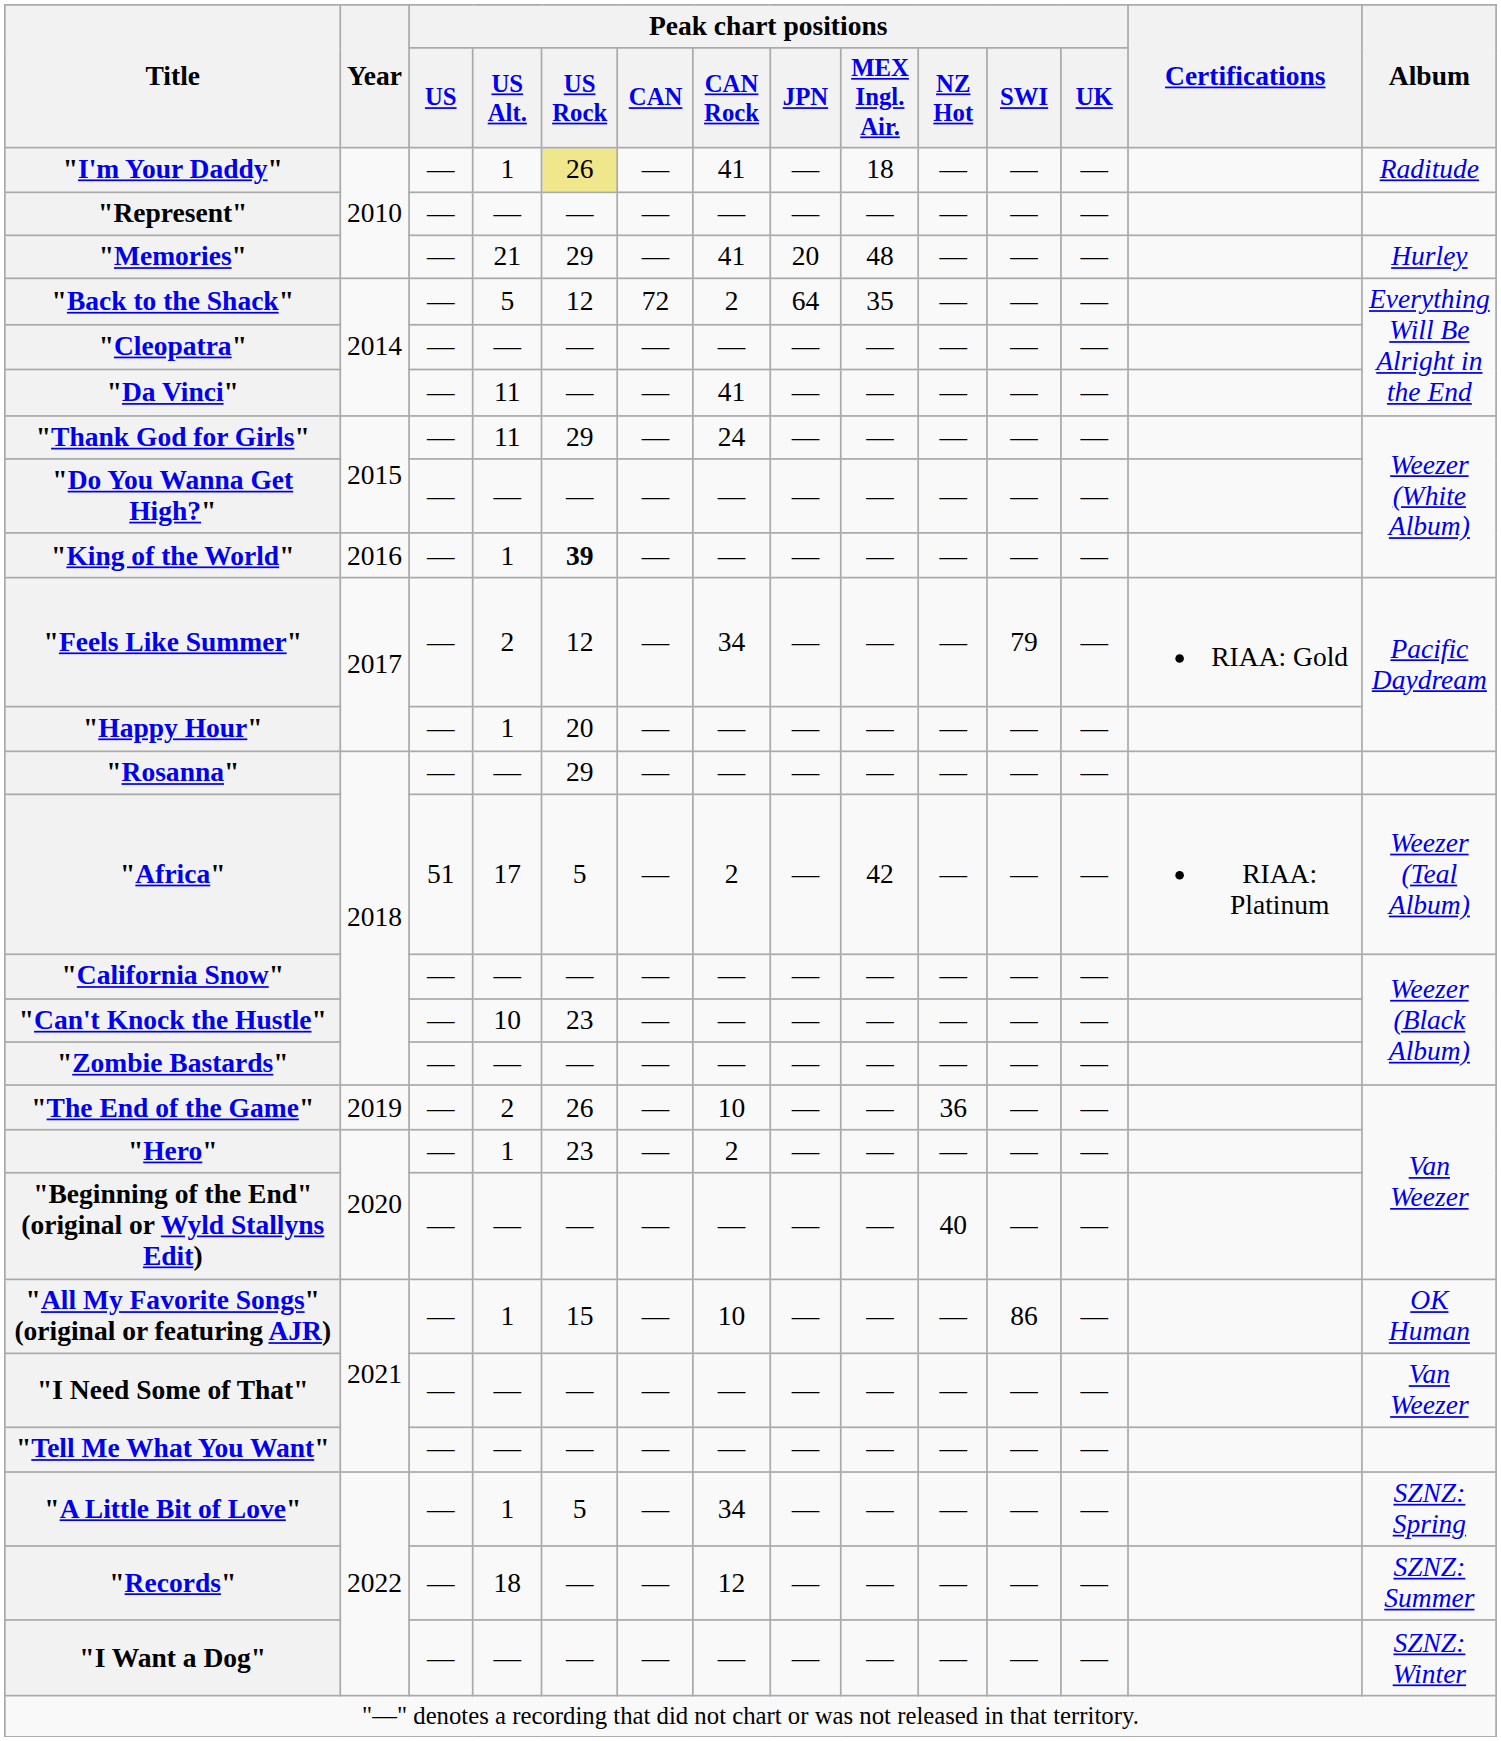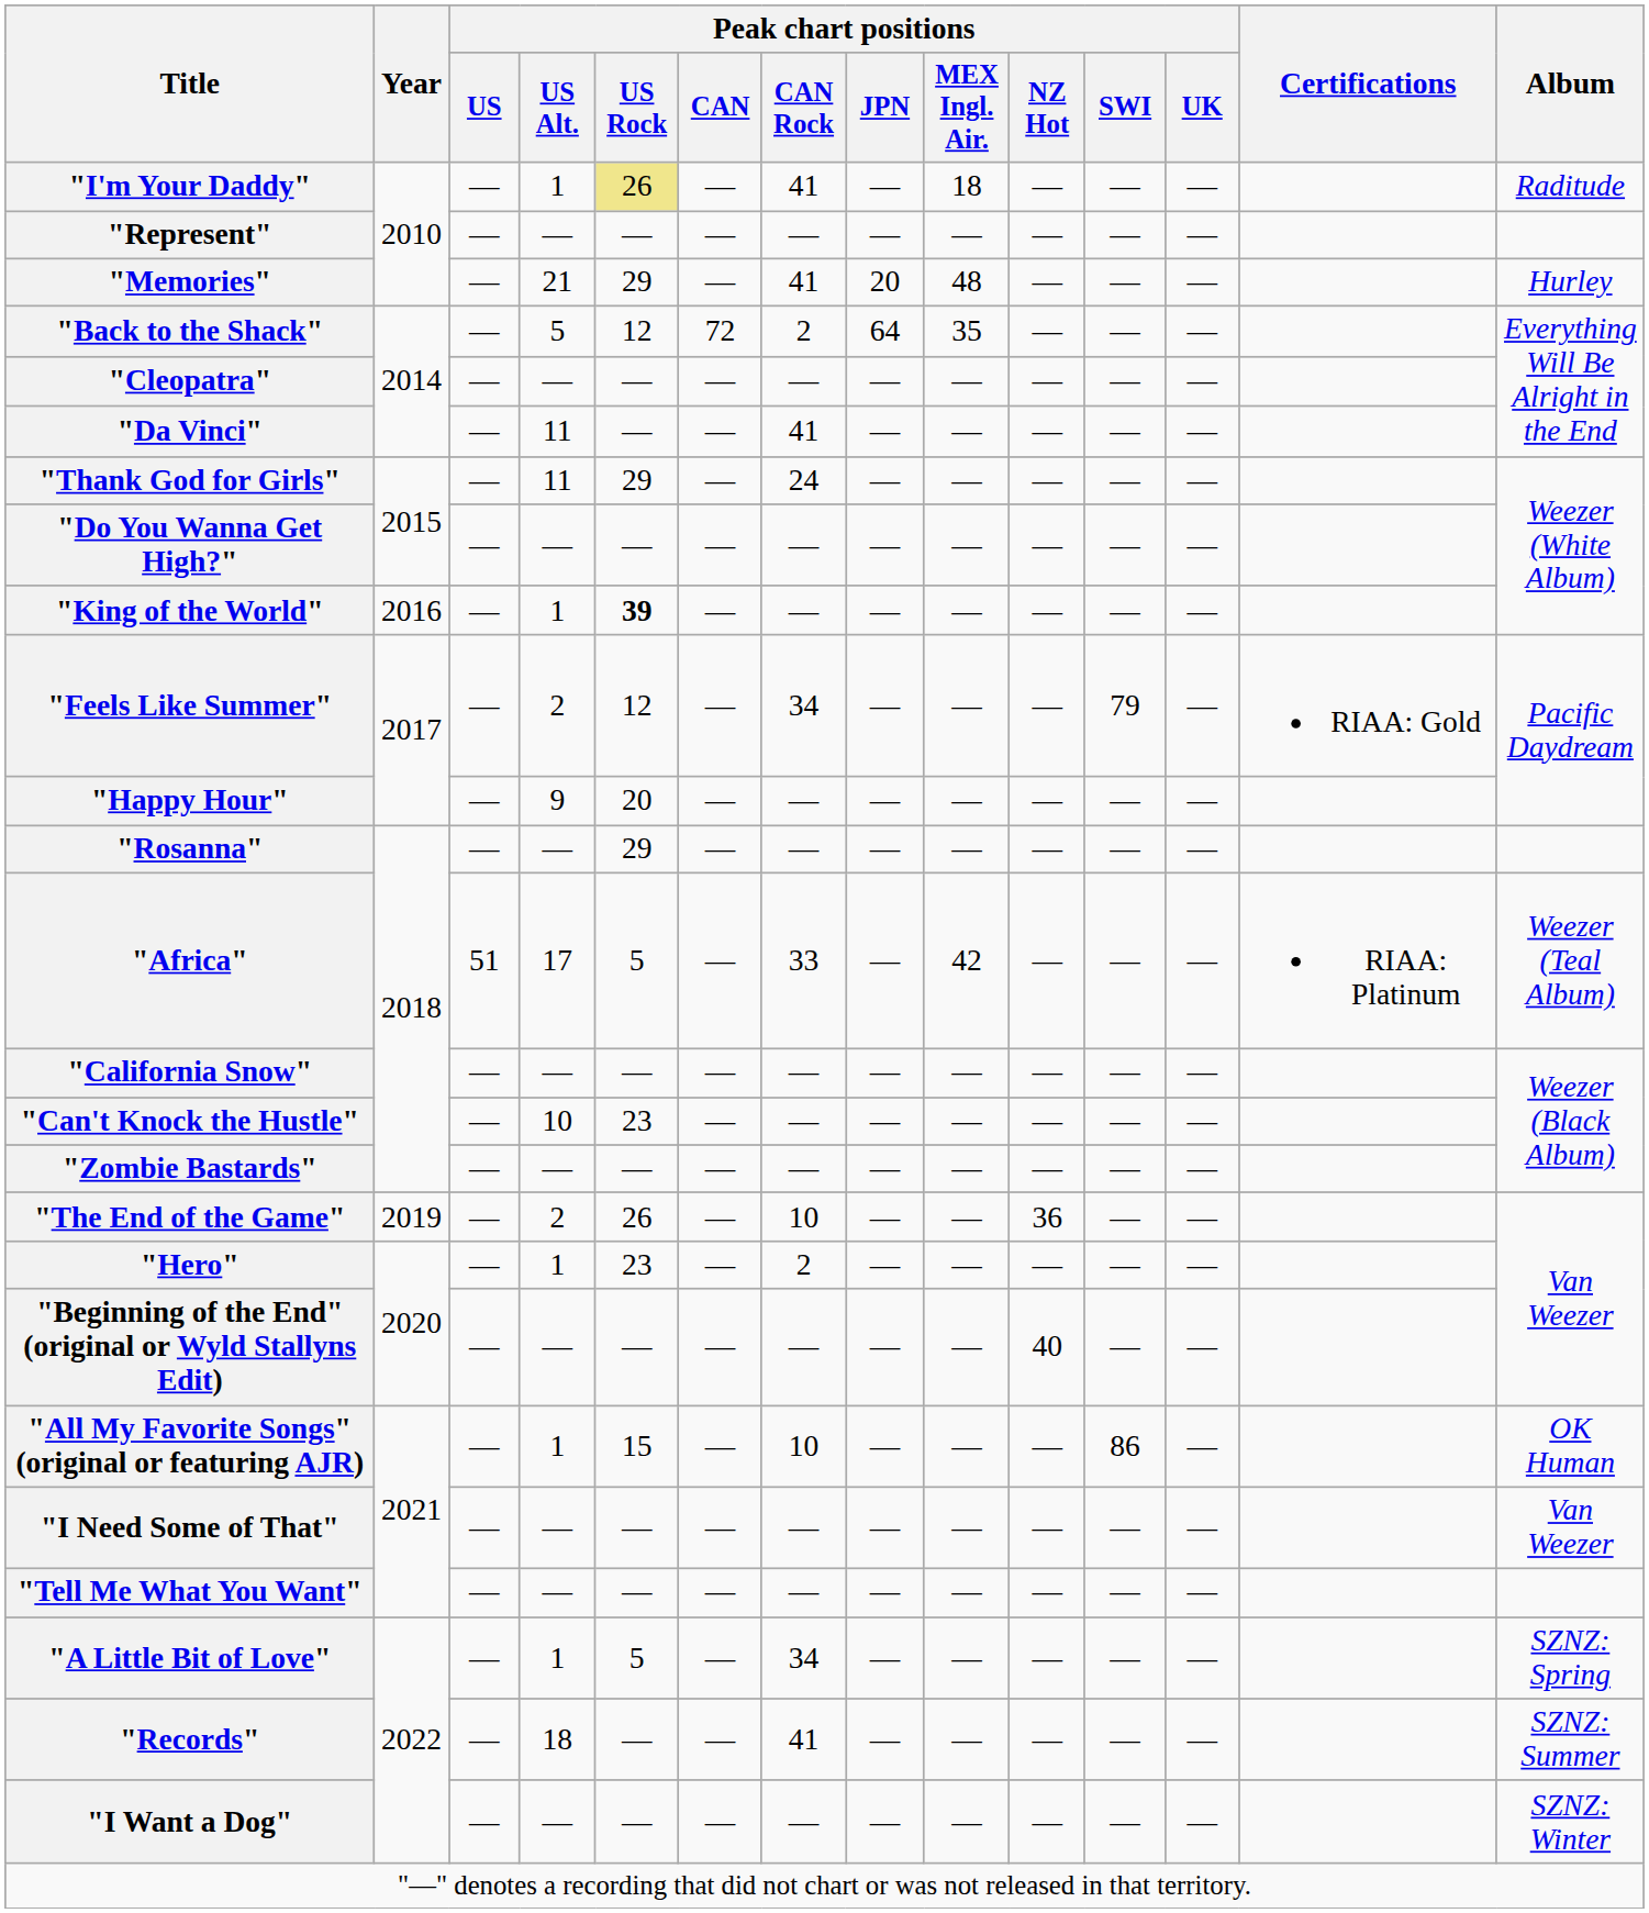"Happy Hour" | Peak chart positions / US Alt.: 1 -> 9
"Africa" | Peak chart positions / CAN Rock: 2 -> 33
"Records" | Peak chart positions / CAN Rock: 12 -> 41
